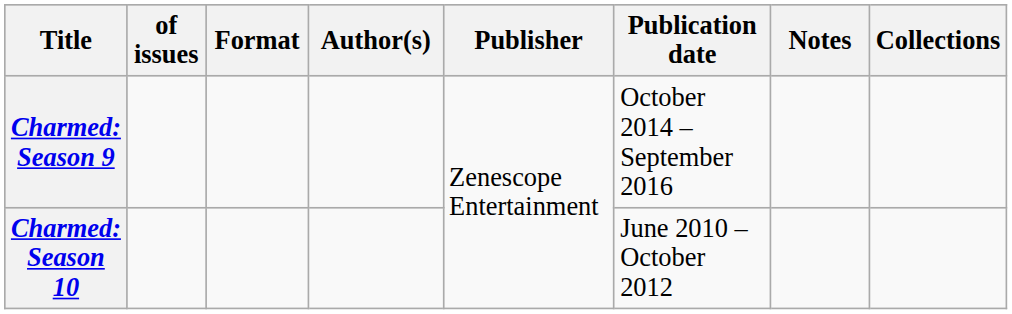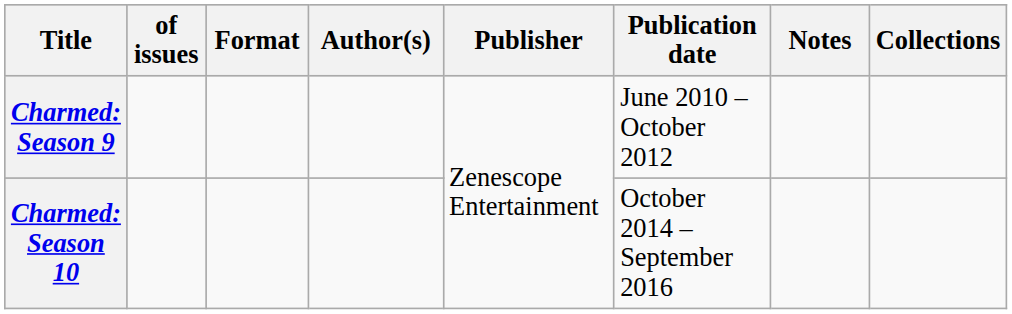Charmed: Season 9 | Publication date: October 2014 – September 2016 -> June 2010 – October 2012
Charmed: Season 10 | Publication date: June 2010 – October 2012 -> October 2014 – September 2016
